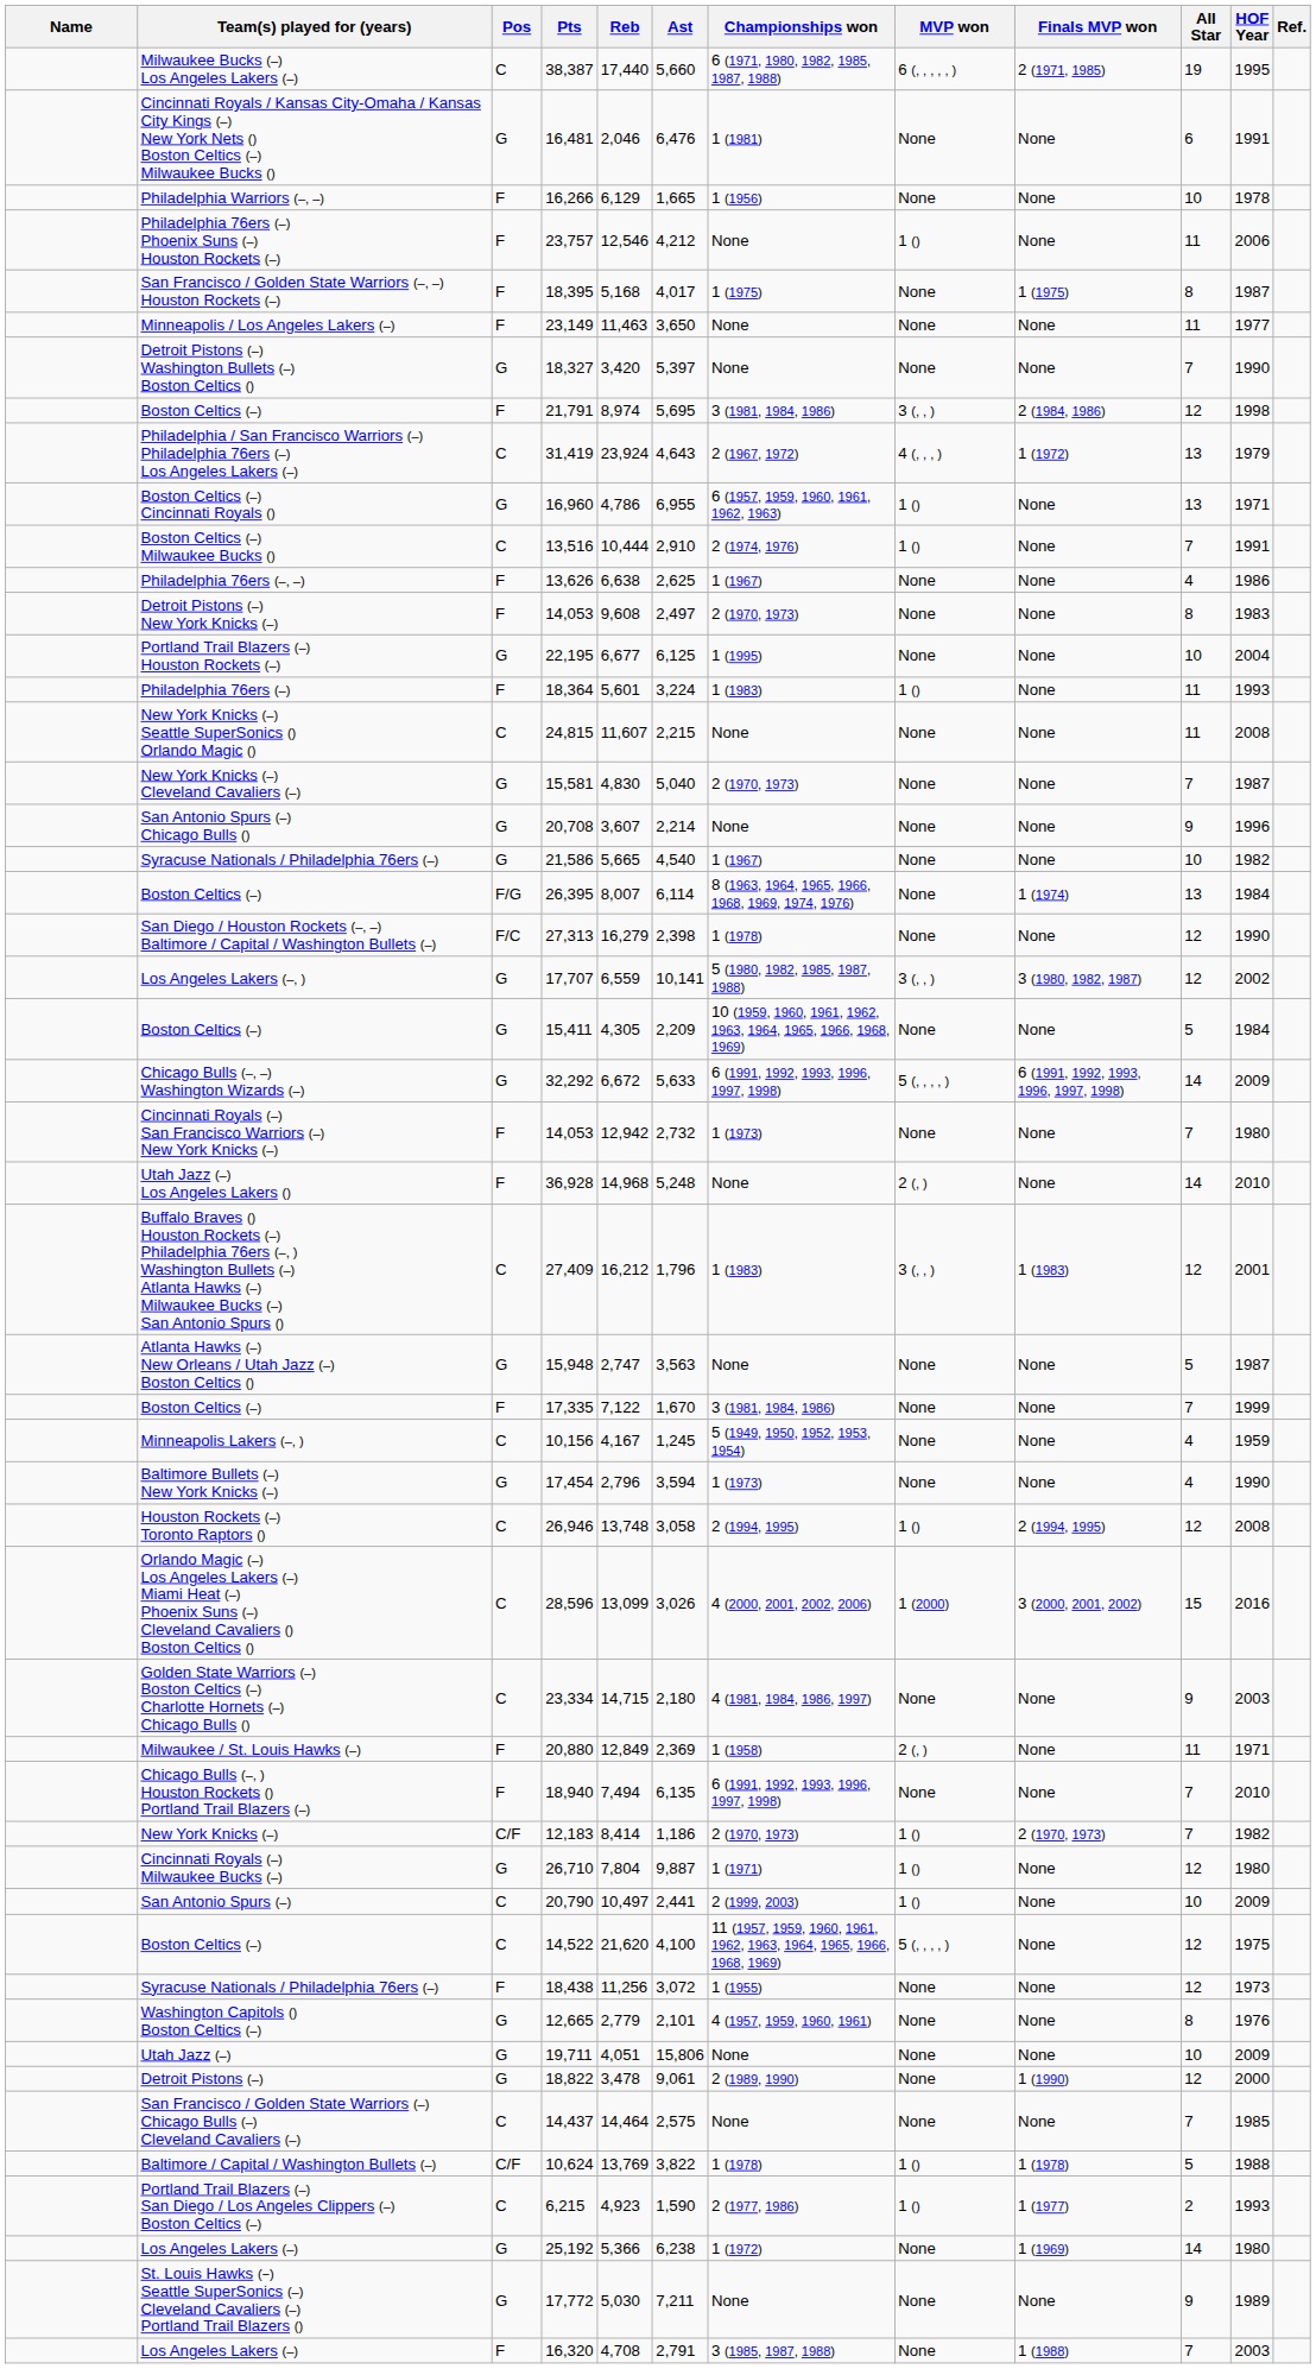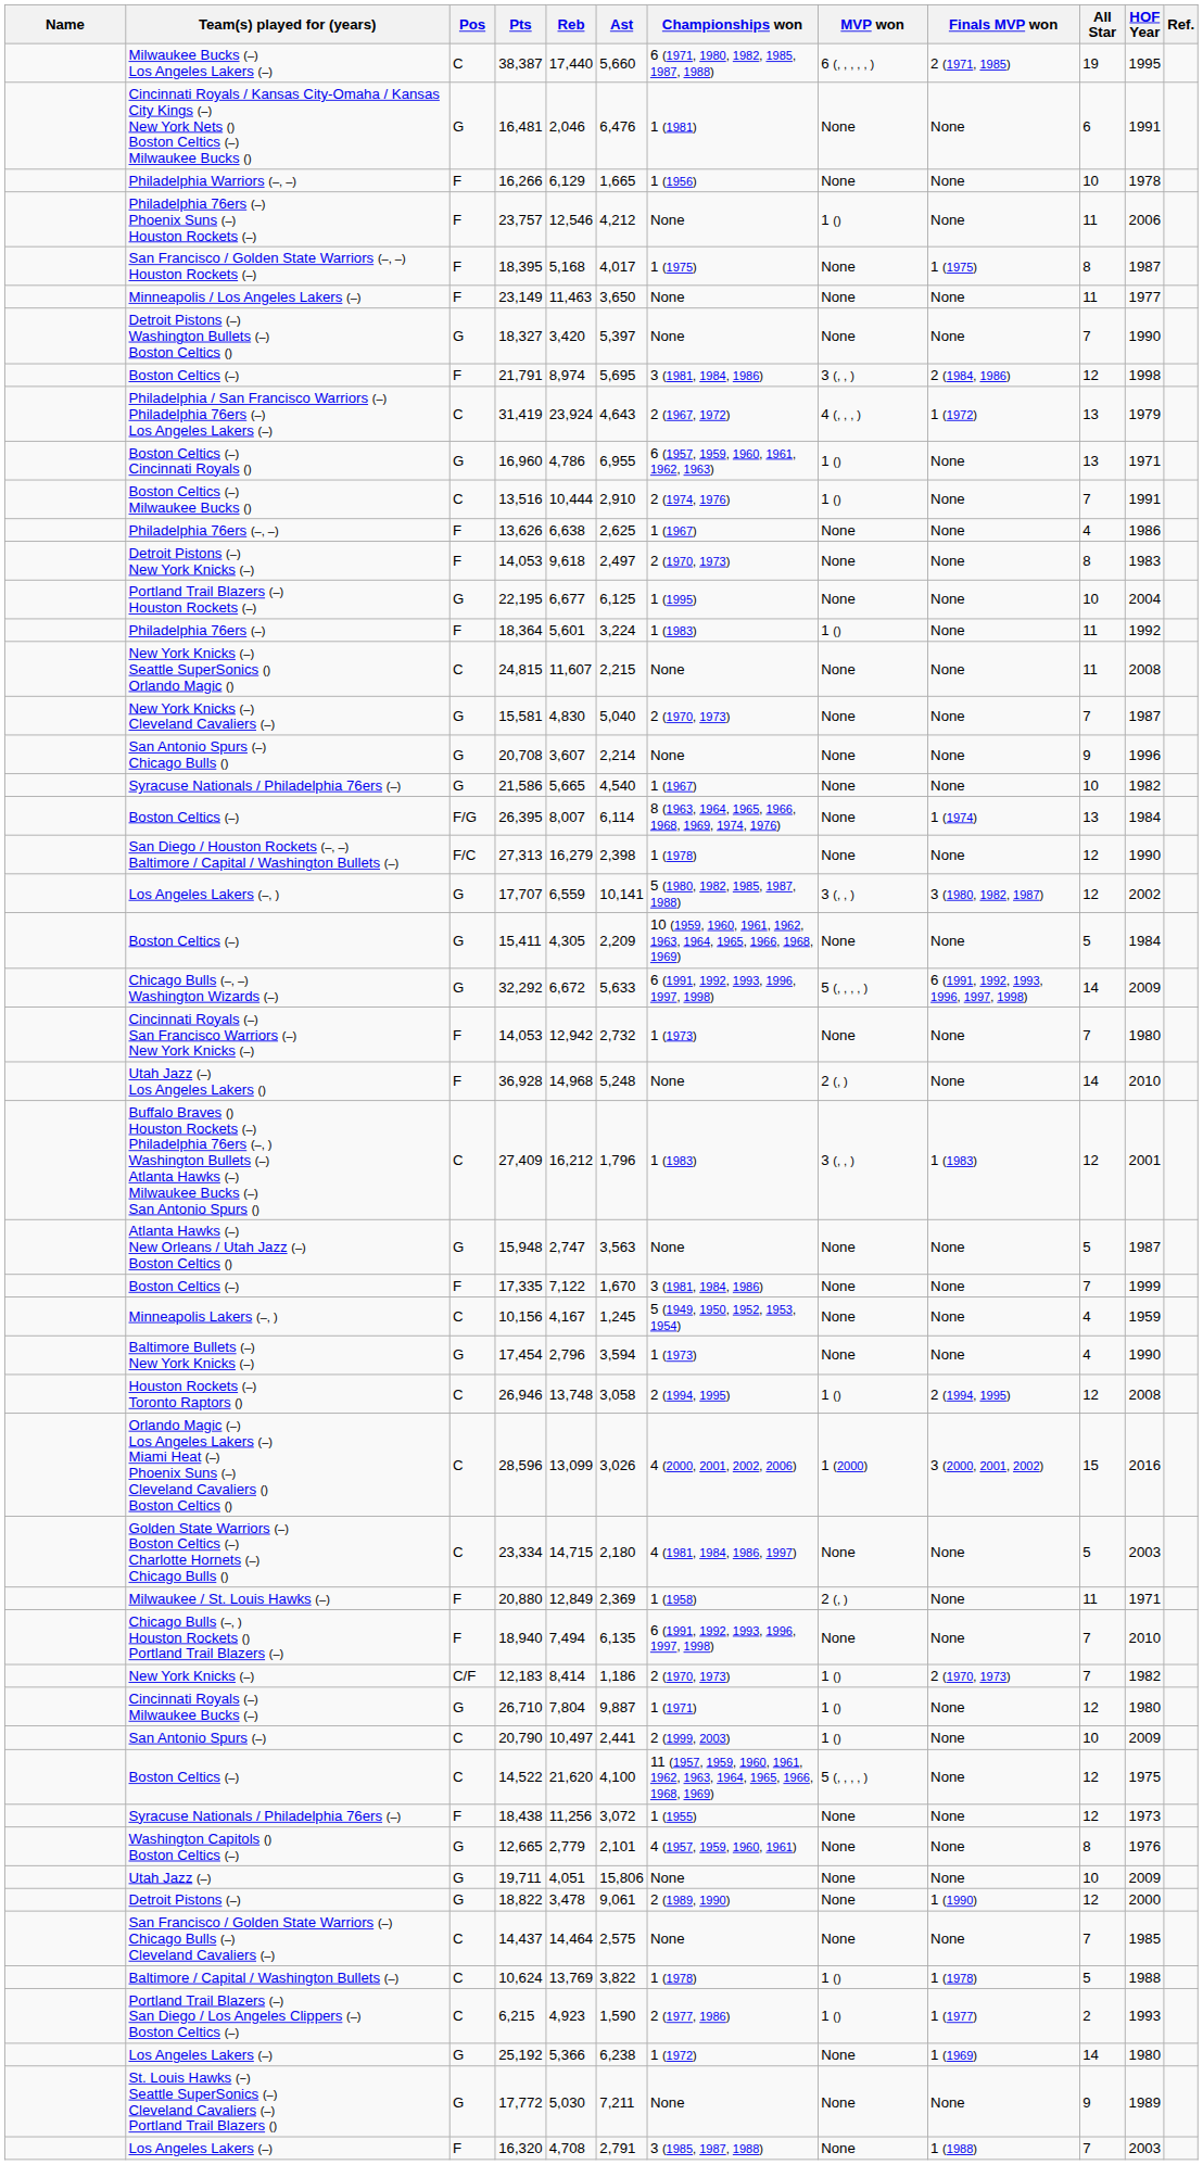Detroit Pistons (–) New York Knicks (–) / 14,053 | Reb: 9,608 -> 9,618
18,364 | HOF Year: 1993 -> 1992
23,334 | All Star: 9 -> 5
10,624 | Pos: C/F -> C
